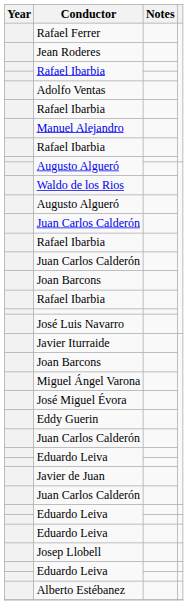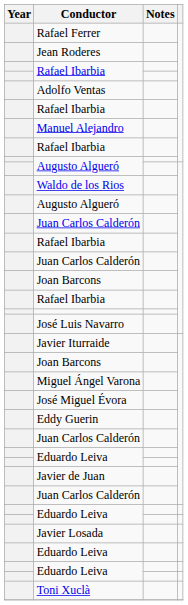+ row: Javier Losada
- row: Josep Llobell
+ row: Toni Xuclà
- row: Alberto Estébanez
